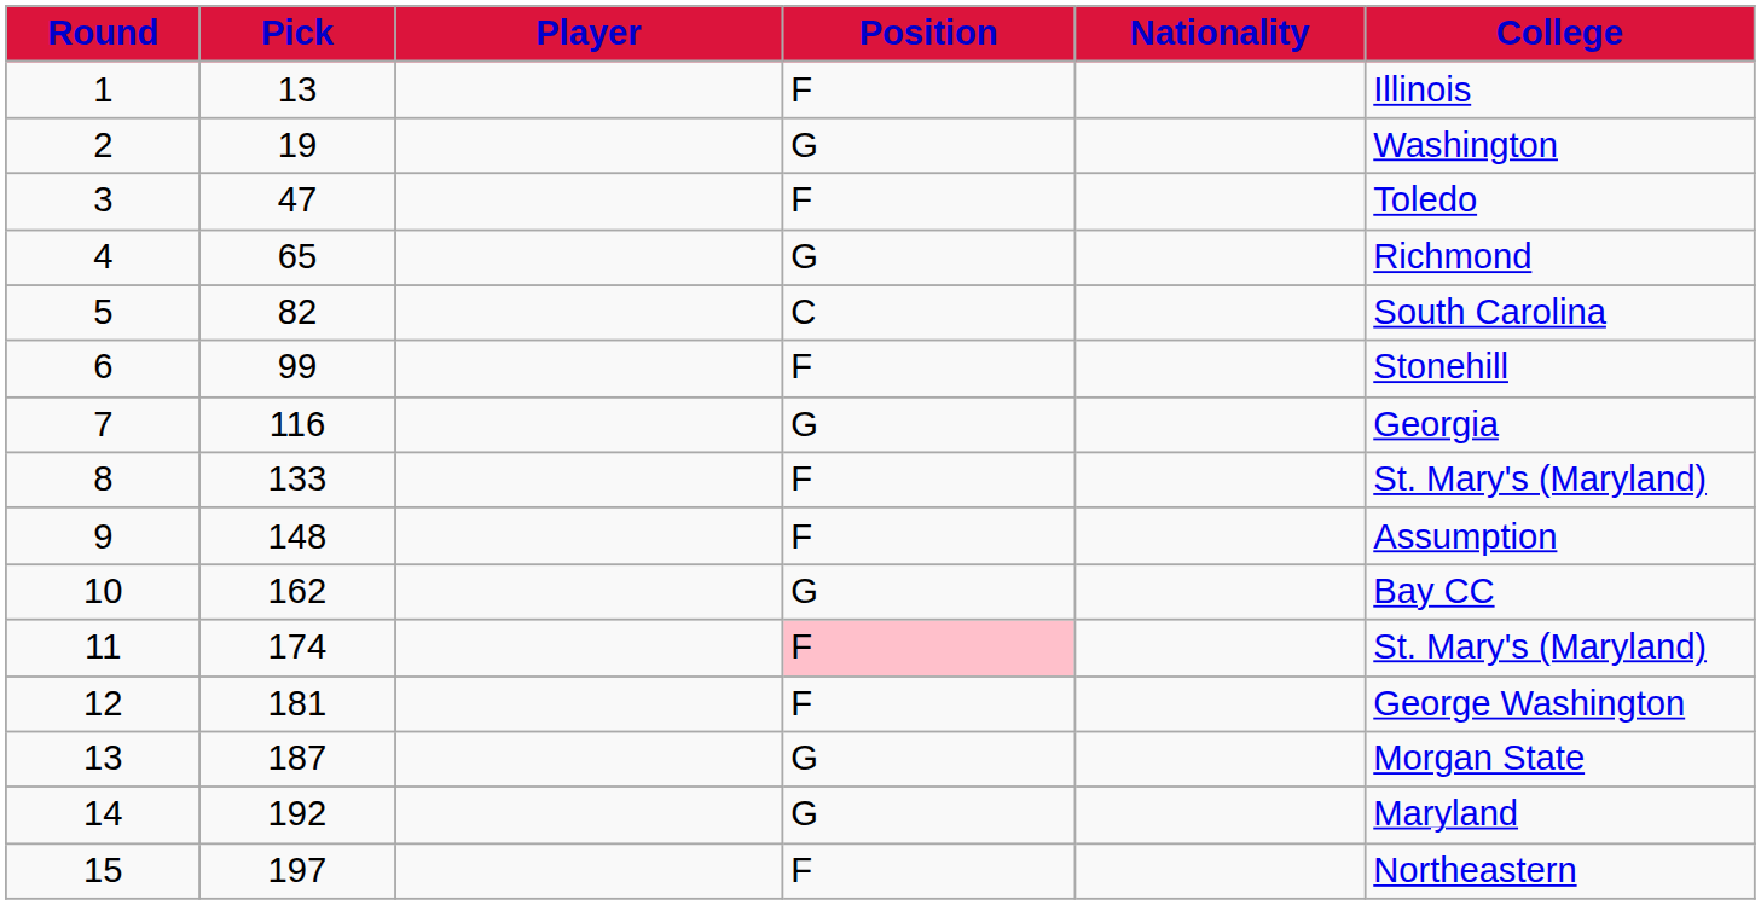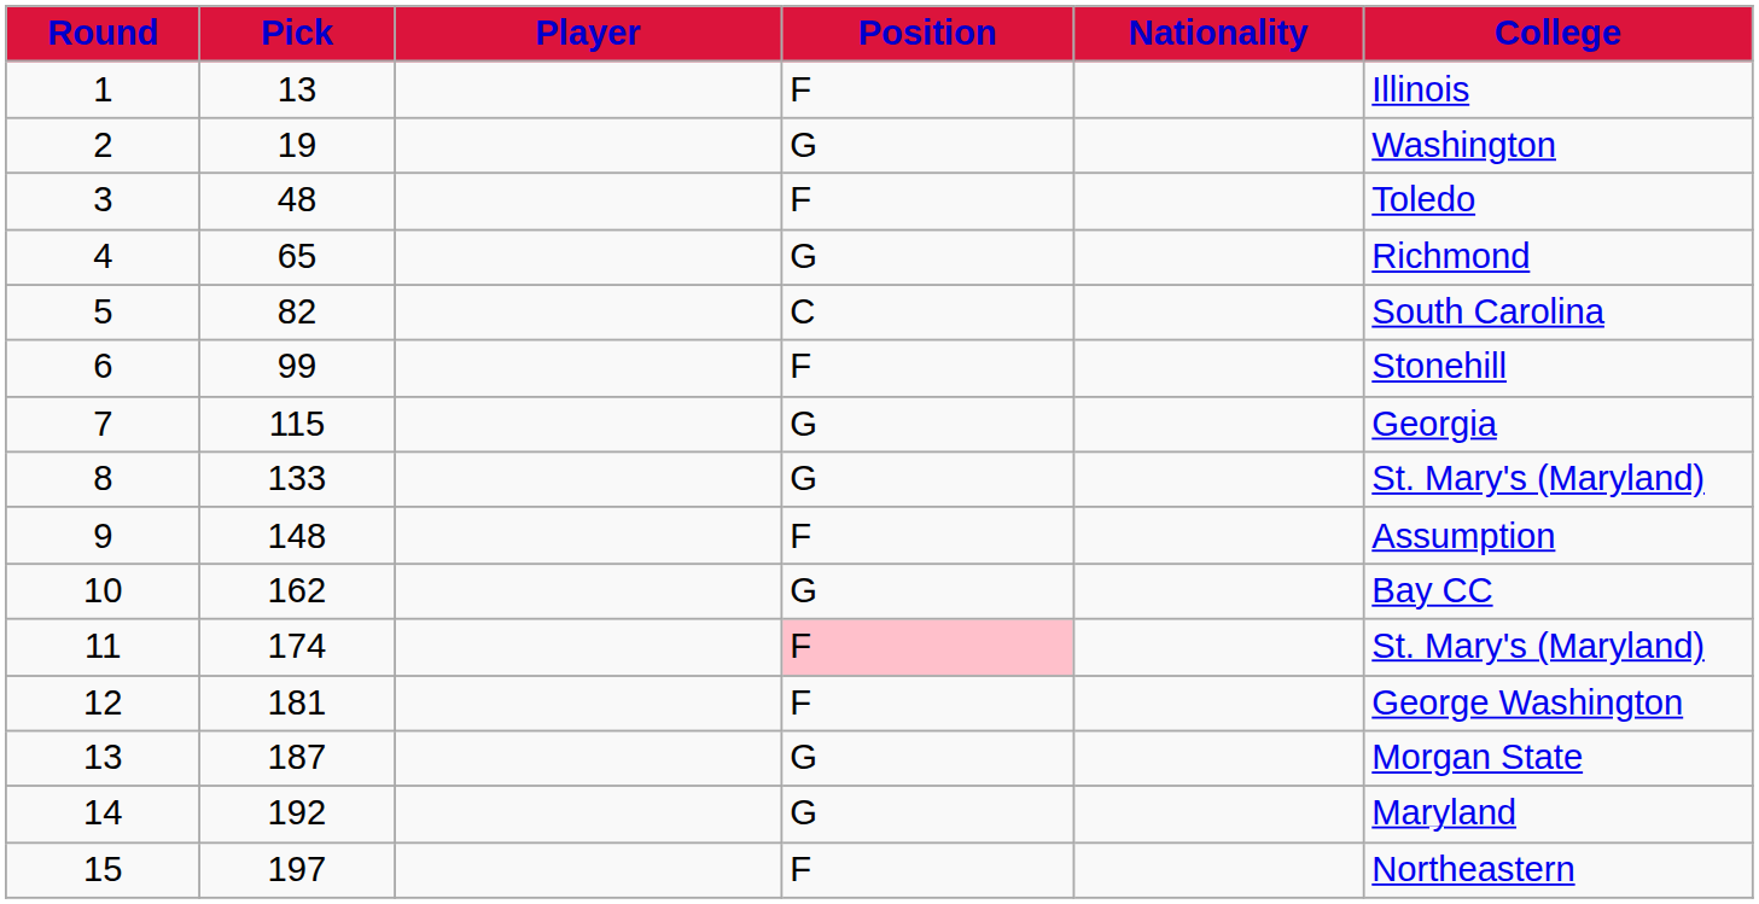3 | Pick: 47 -> 48
7 | Pick: 116 -> 115
8 | Position: F -> G
